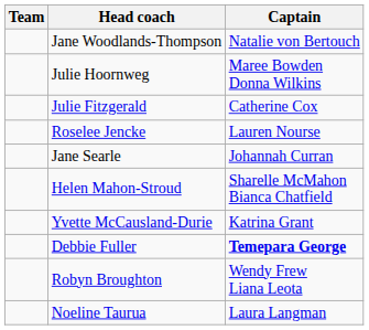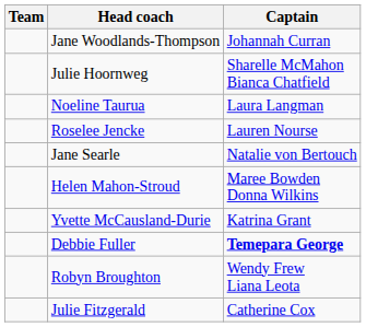Jane Woodlands-Thompson | Captain: Natalie von Bertouch -> Johannah Curran
Julie Hoornweg | Captain: Maree Bowden Donna Wilkins -> Sharelle McMahon Bianca Chatfield
rows swapped: Julie Fitzgerald <-> Noeline Taurua
Jane Searle | Captain: Johannah Curran -> Natalie von Bertouch
Helen Mahon-Stroud | Captain: Sharelle McMahon Bianca Chatfield -> Maree Bowden Donna Wilkins
